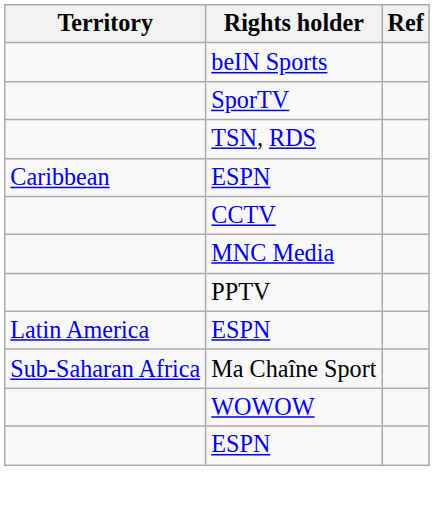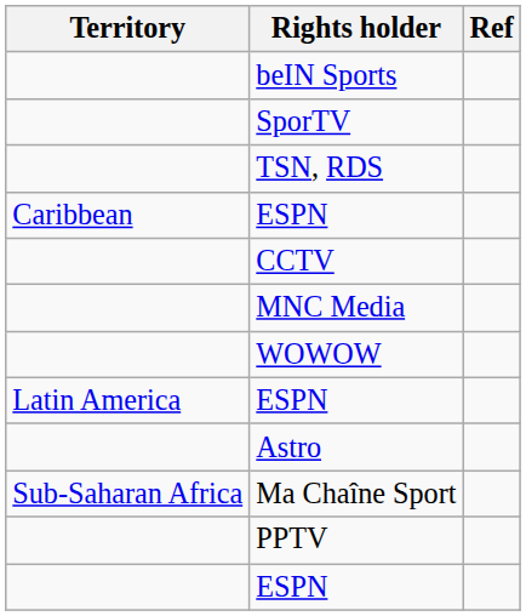rows swapped: WOWOW <-> PPTV
+ row: Astro
